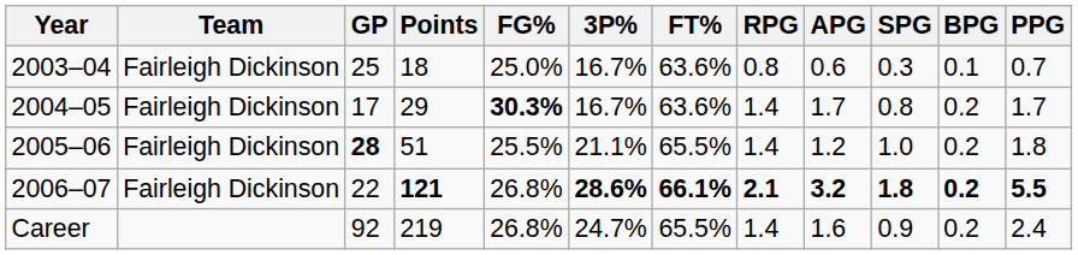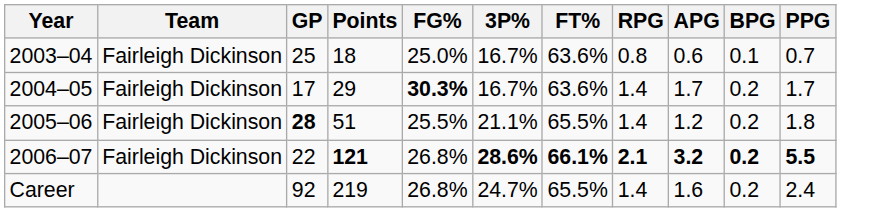- column: SPG | 0.3 | 0.8 | 1.0 | 1.8 | 0.9
